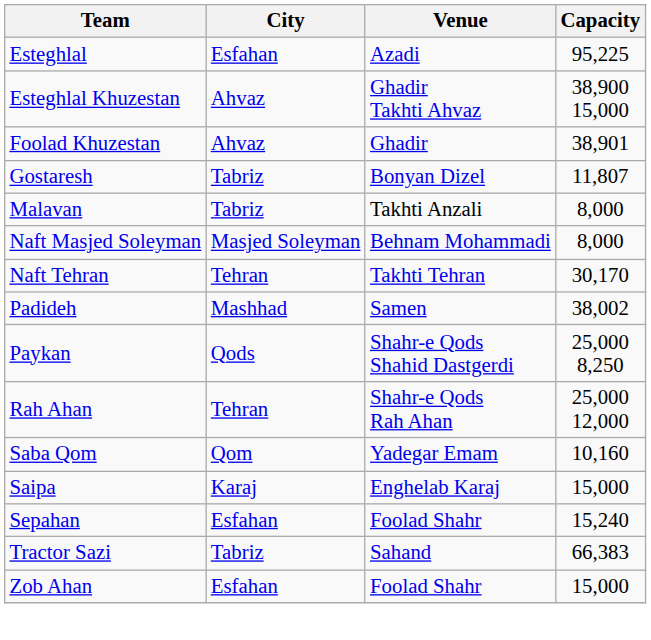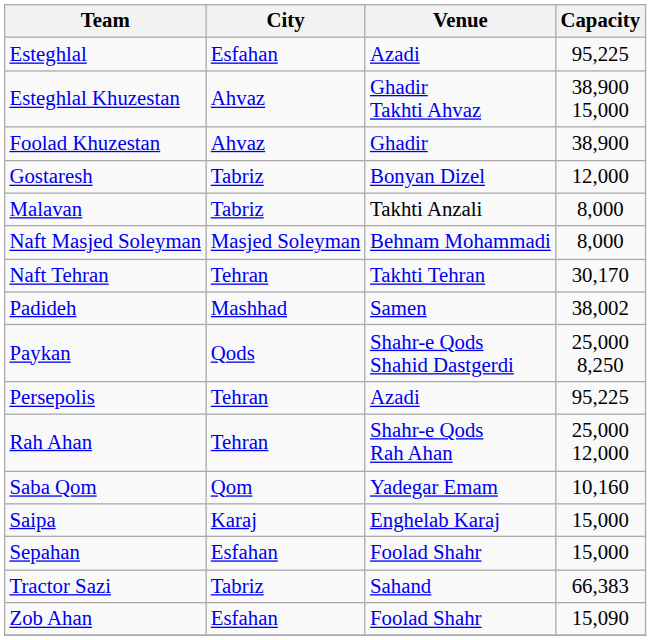Foolad Khuzestan | Capacity: 38,901 -> 38,900
Gostaresh | Capacity: 11,807 -> 12,000
+ row: Persepolis | Tehran | Azadi | 95,225
Sepahan | Capacity: 15,240 -> 15,000
Zob Ahan | Capacity: 15,000 -> 15,090
